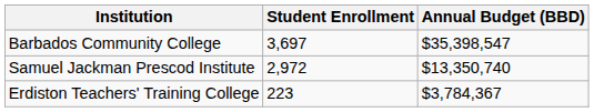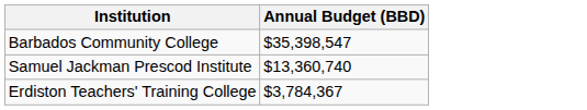- column: Student Enrollment | 3,697 | 2,972 | 223
Samuel Jackman Prescod Institute | Annual Budget (BBD): $13,350,740 -> $13,360,740
